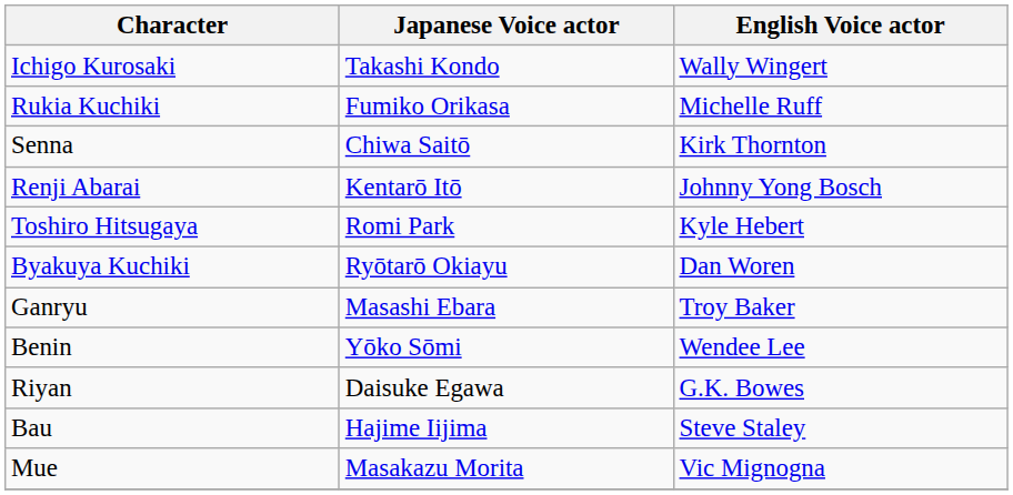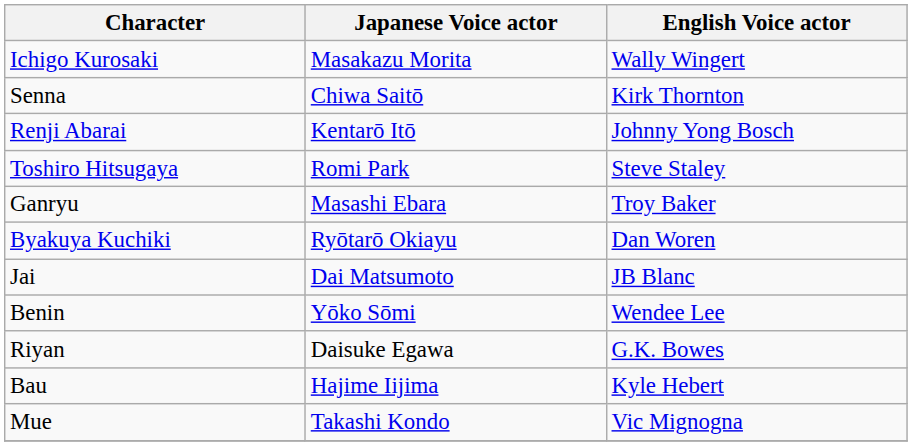Ichigo Kurosaki | Japanese Voice actor: Takashi Kondo -> Masakazu Morita
- row: Rukia Kuchiki | Fumiko Orikasa | Michelle Ruff
Toshiro Hitsugaya | English Voice actor: Kyle Hebert -> Steve Staley
rows swapped: Byakuya Kuchiki <-> Ganryu
+ row: Jai | Dai Matsumoto | JB Blanc
Bau | English Voice actor: Steve Staley -> Kyle Hebert
Mue | Japanese Voice actor: Masakazu Morita -> Takashi Kondo
